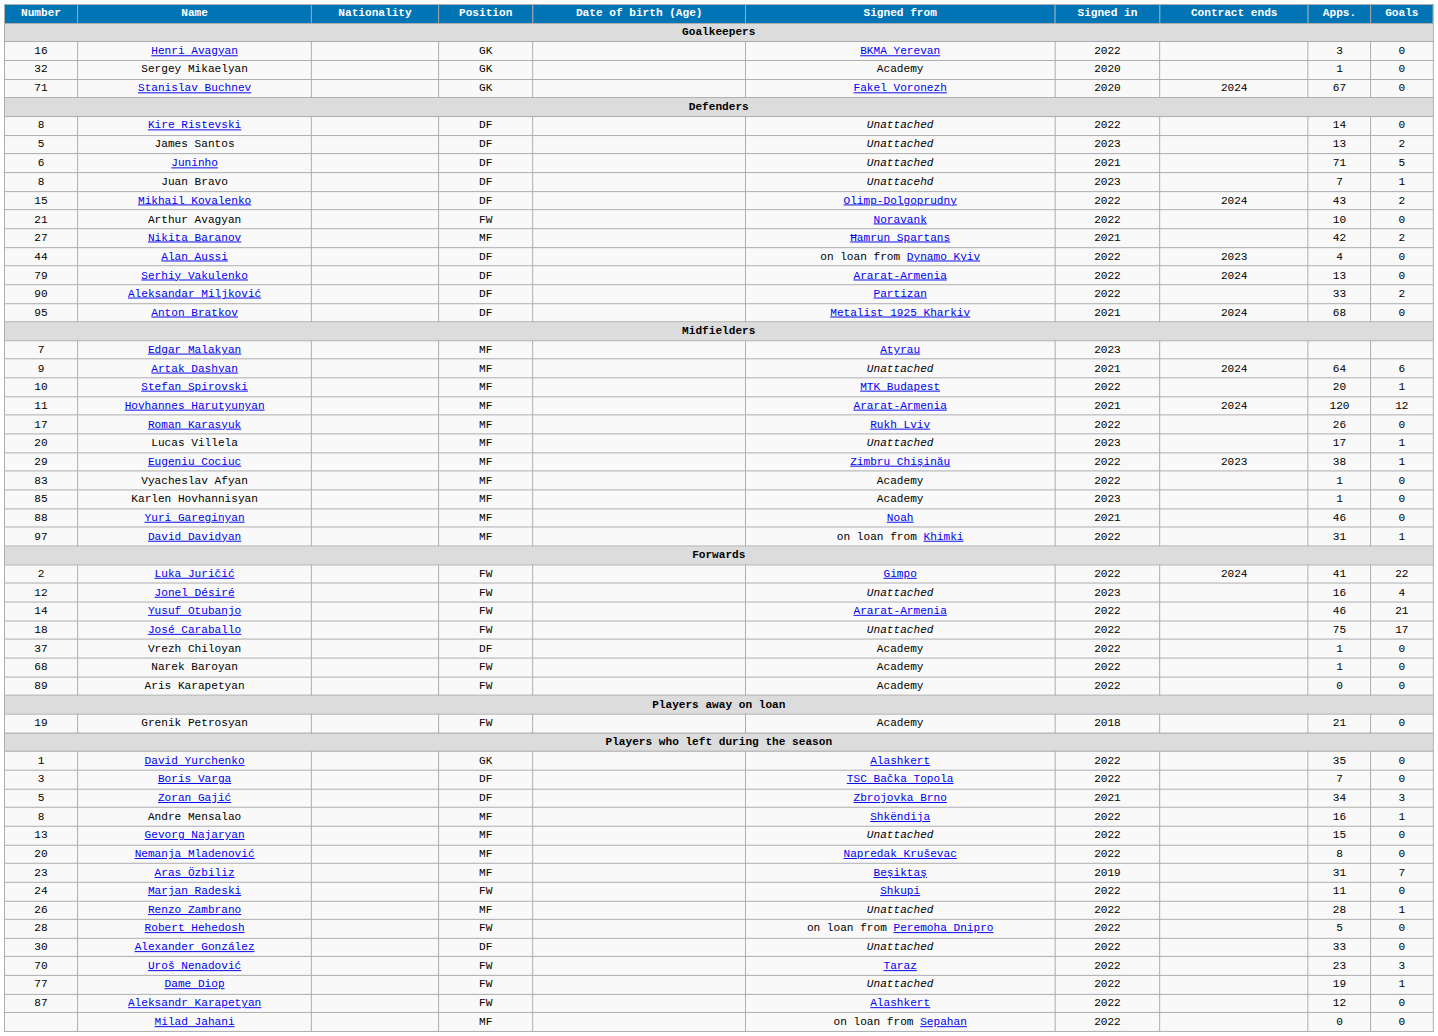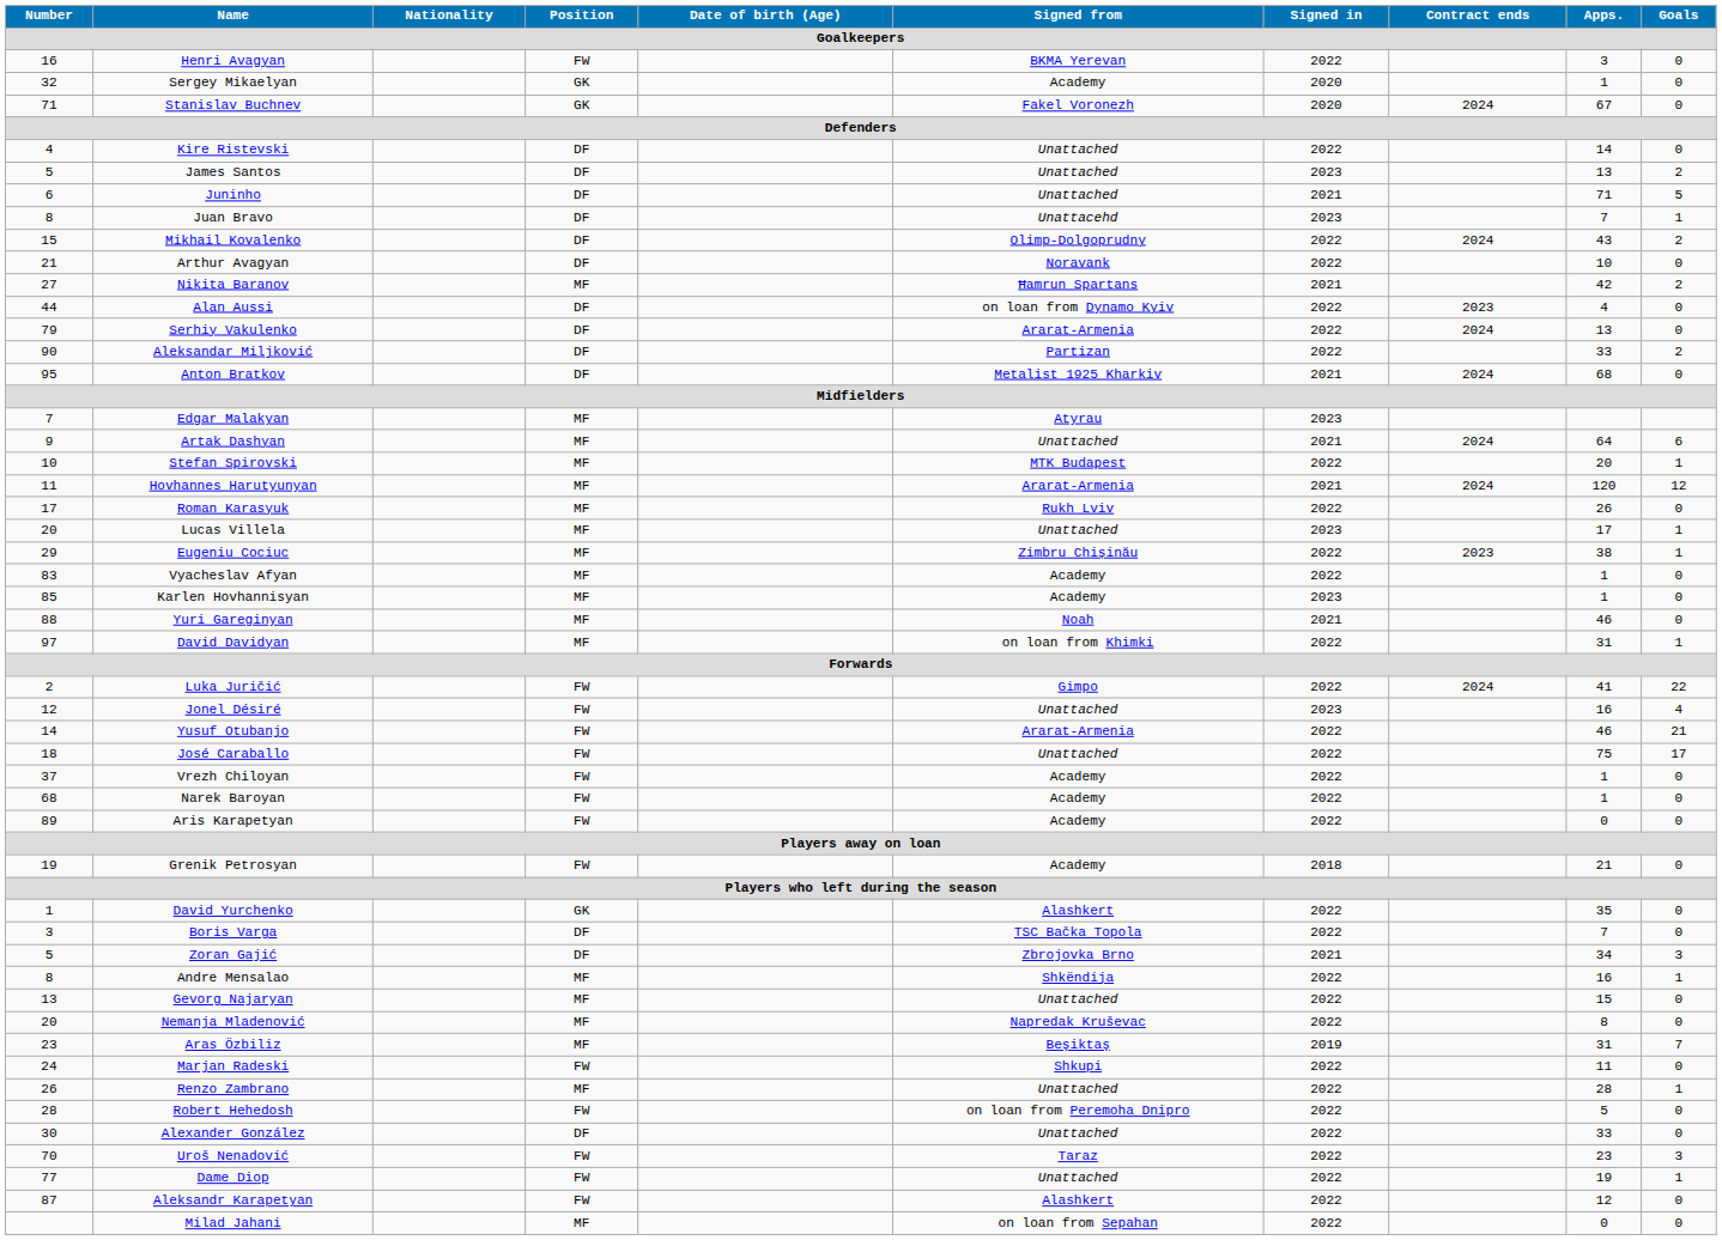Henri Avagyan | Position: GK -> FW
Kire Ristevski | Number: 8 -> 4
Arthur Avagyan | Position: FW -> DF
Vrezh Chiloyan | Position: DF -> FW
